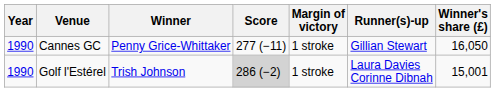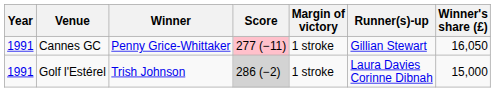Cannes GC | Year: 1990 -> 1991
Cannes GC | Score: no background -> pink background
Golf l'Estérel | Year: 1990 -> 1991
Golf l'Estérel | Winner's share (£): 15,001 -> 15,000
